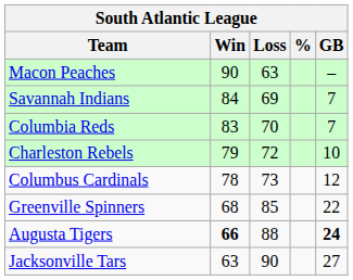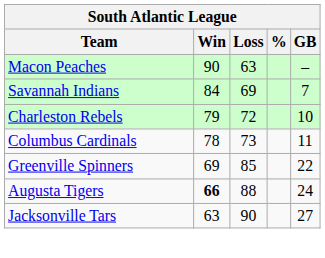- row: Columbia Reds | 83 | 70 | 7
Columbus Cardinals | GB: 12 -> 11
Greenville Spinners | Win: 68 -> 69
Augusta Tigers | GB: bold -> normal
